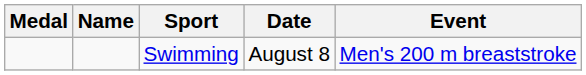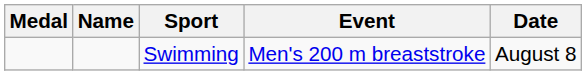columns swapped: Event <-> Date
